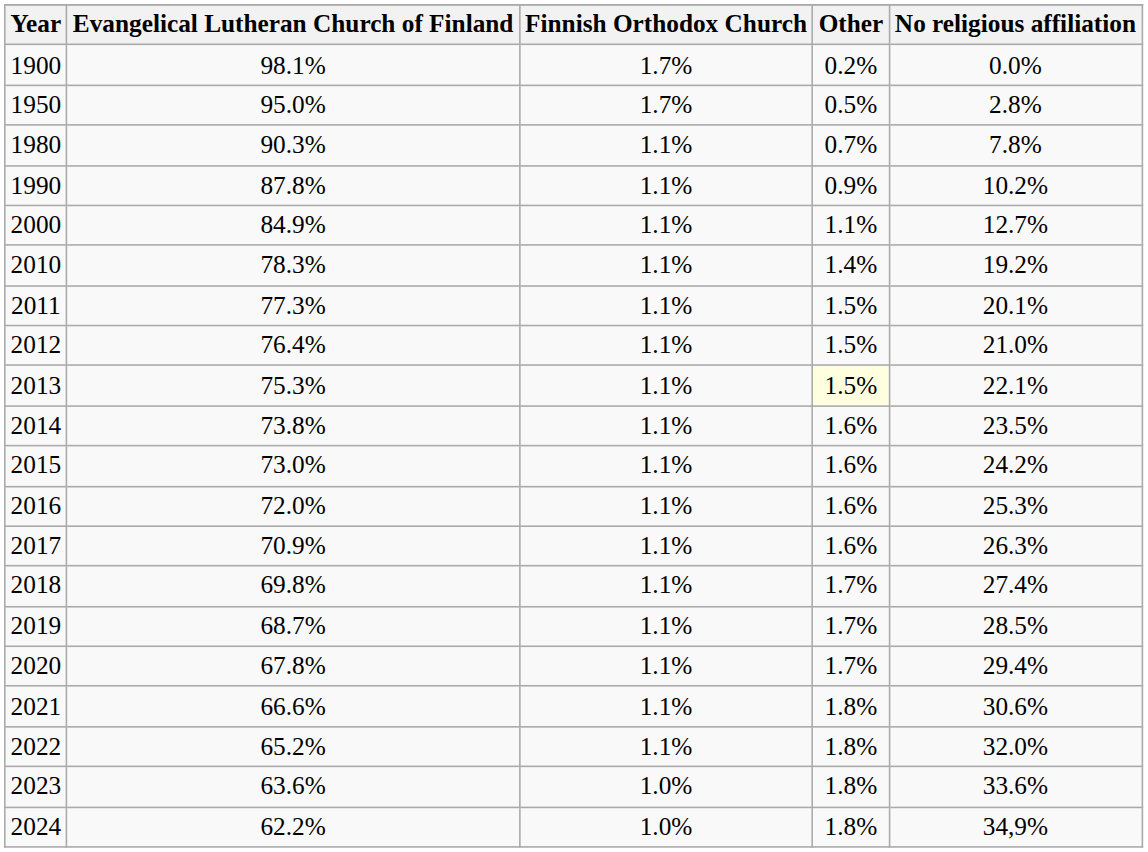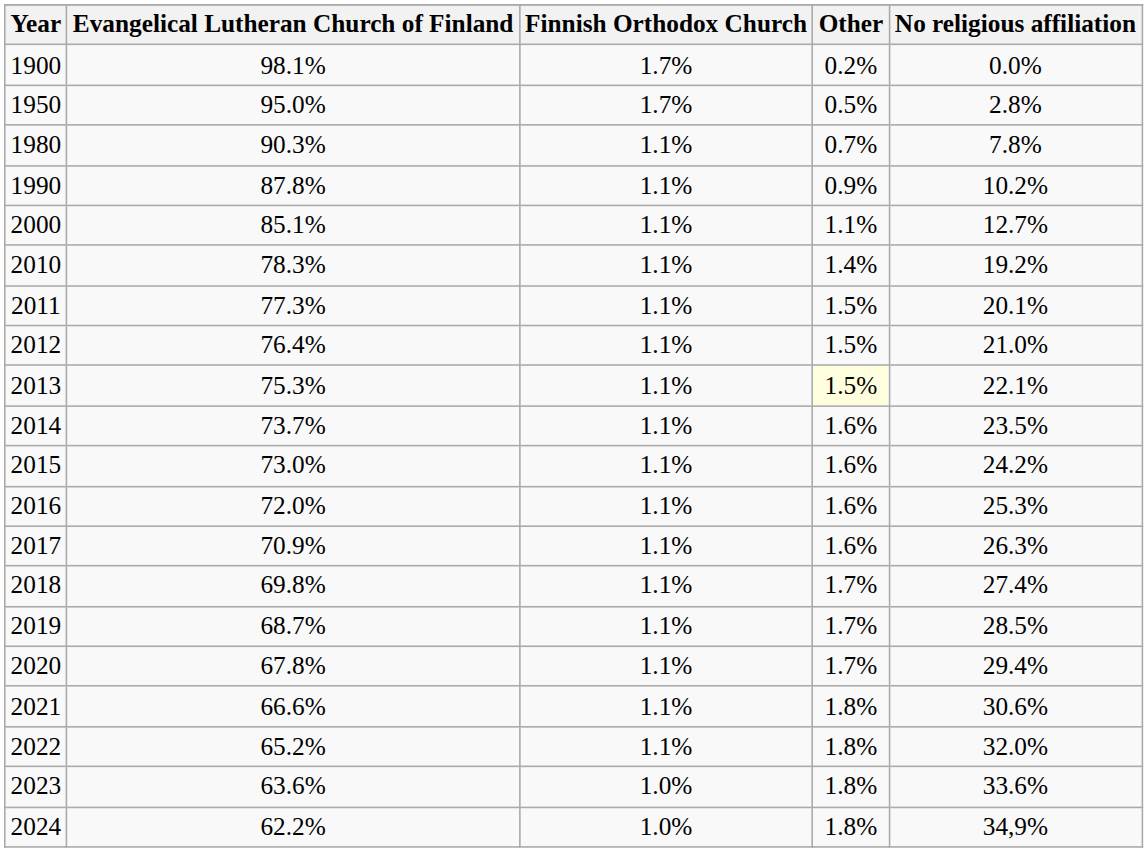2000 | Evangelical Lutheran Church of Finland: 84.9% -> 85.1%
2014 | Evangelical Lutheran Church of Finland: 73.8% -> 73.7%
